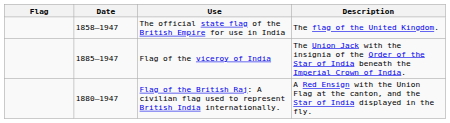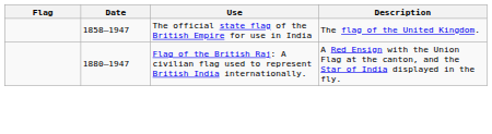- row: 1885–1947 | Flag of the viceroy of India | The Union Jack with the insignia of the Order of the Star of India beneath the Imperial Crown of India.
